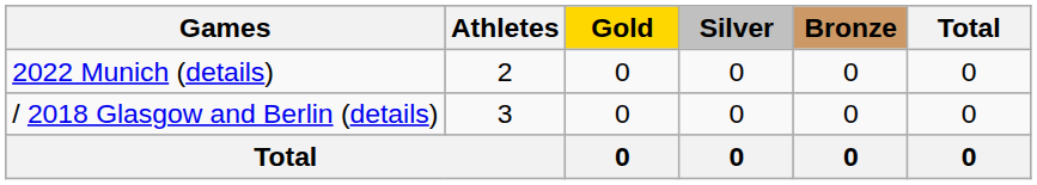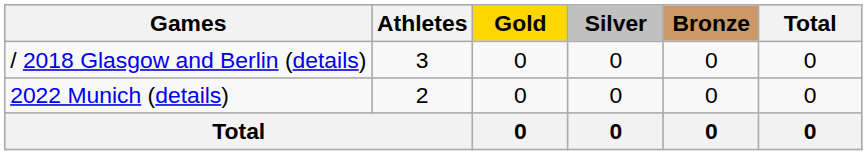rows swapped: / 2018 Glasgow and Berlin (details) <-> 2022 Munich (details)
